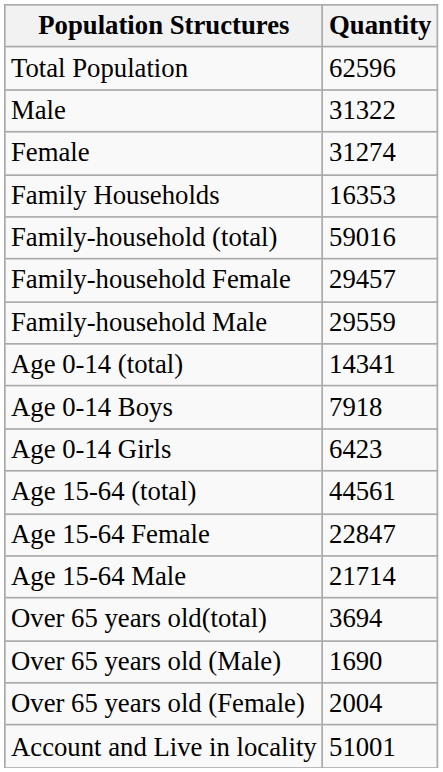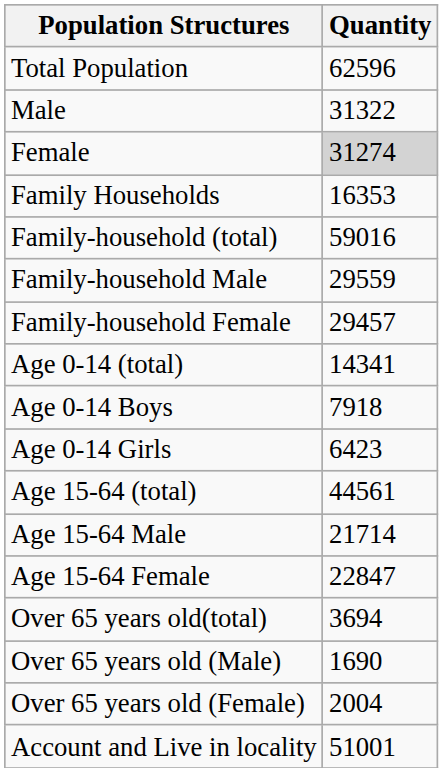Female | Quantity: no background -> lightgrey background
rows swapped: Family-household Male <-> Family-household Female
rows swapped: Age 15-64 Male <-> Age 15-64 Female
